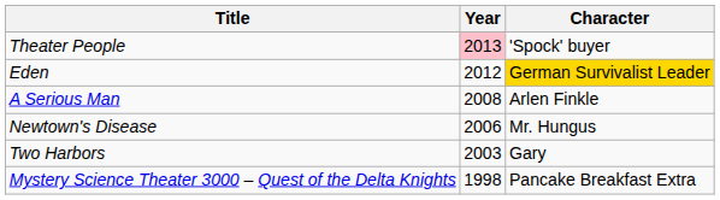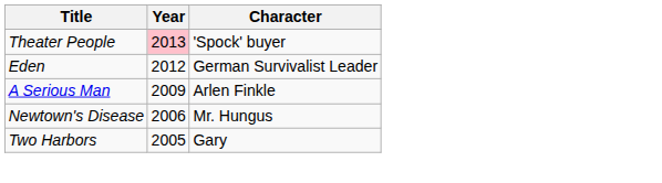Eden | Character: gold background -> no background
A Serious Man | Year: 2008 -> 2009
Two Harbors | Year: 2003 -> 2005
- row: Mystery Science Theater 3000 – Quest of the Delta Knights | 1998 | Pancake Breakfast Extra
